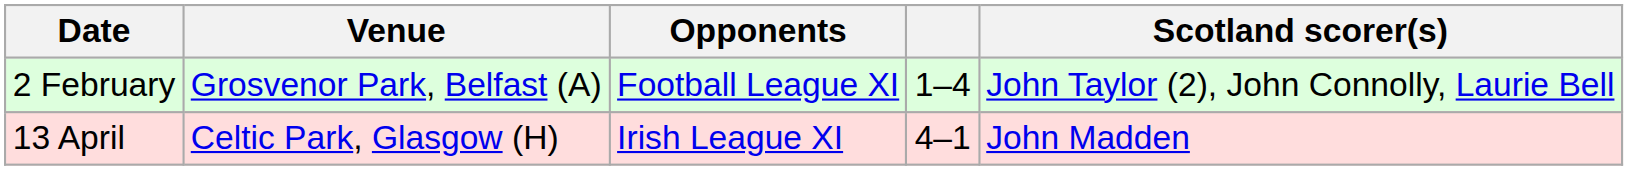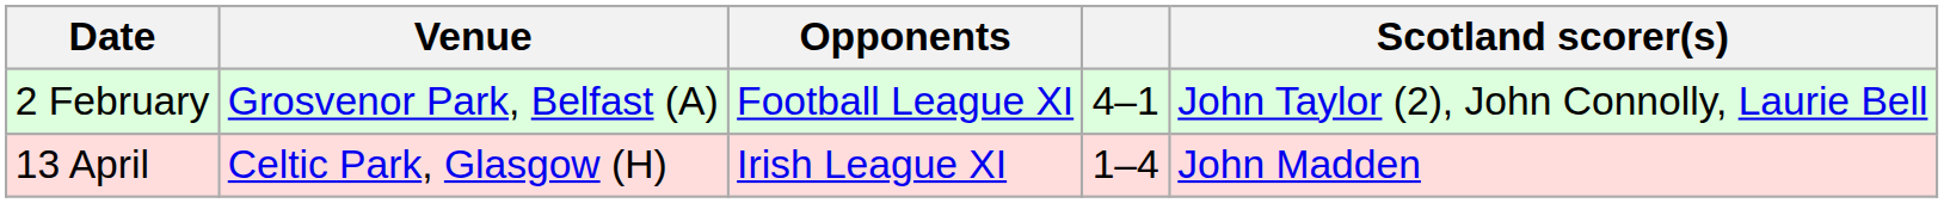2 February | column 4: 1–4 -> 4–1
13 April | column 4: 4–1 -> 1–4
